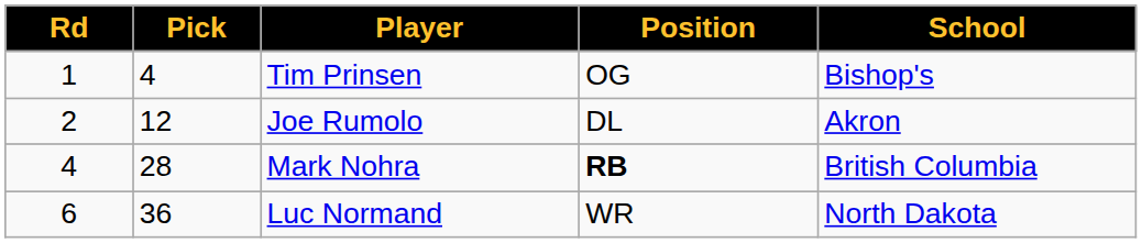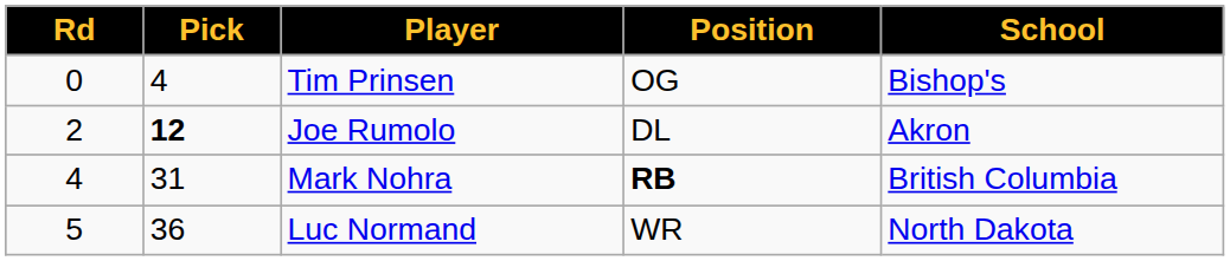Tim Prinsen | Rd: 1 -> 0
Joe Rumolo | Pick: normal -> bold
Mark Nohra | Pick: 28 -> 31
Luc Normand | Rd: 6 -> 5
